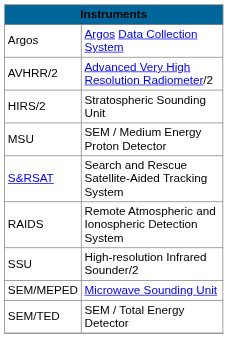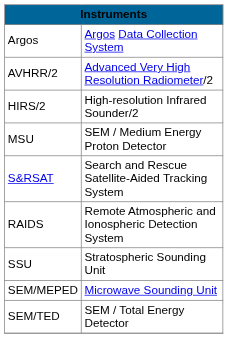HIRS/2 | column 2: Stratospheric Sounding Unit -> High-resolution Infrared Sounder/2
SSU | column 2: High-resolution Infrared Sounder/2 -> Stratospheric Sounding Unit
